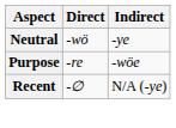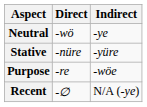+ row: Stative | -nüre | -yüre
